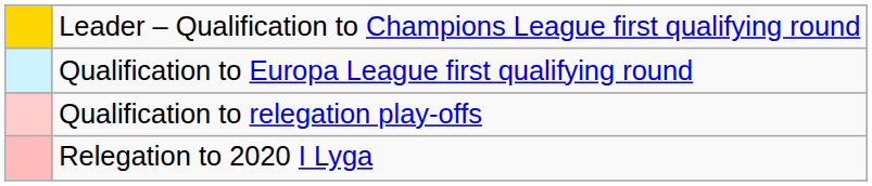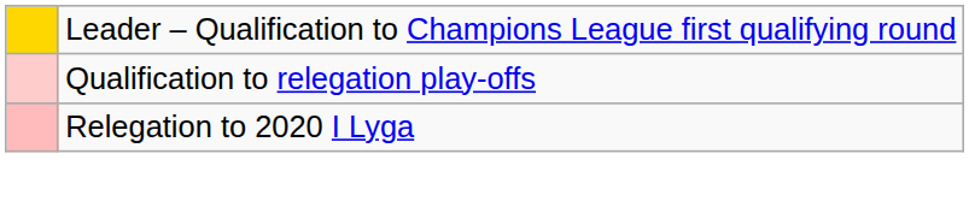- row: Qualification to Europa League first qualifying round
